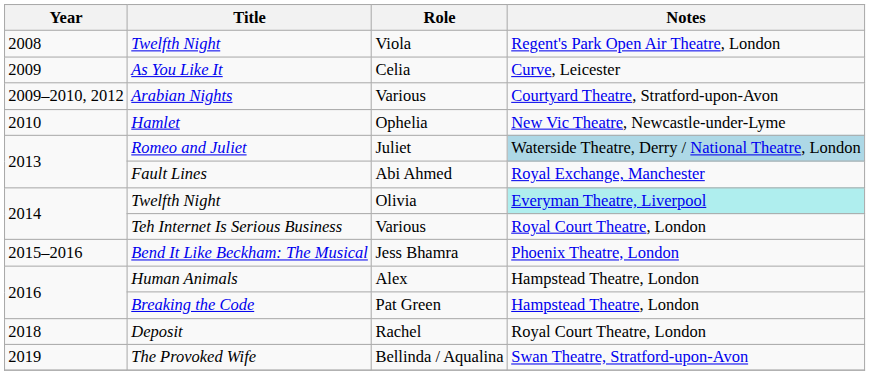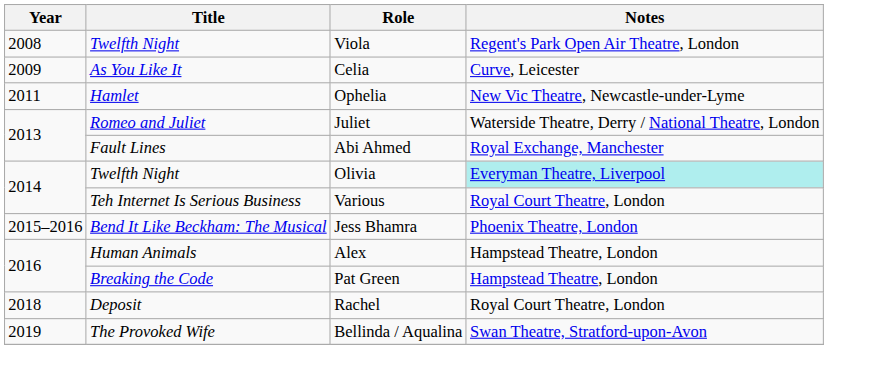- row: 2009–2010, 2012 | Arabian Nights | Various | Courtyard Theatre, Stratford-upon-Avon
Hamlet | Year: 2010 -> 2011
Romeo and Juliet | Notes: lightblue background -> no background
